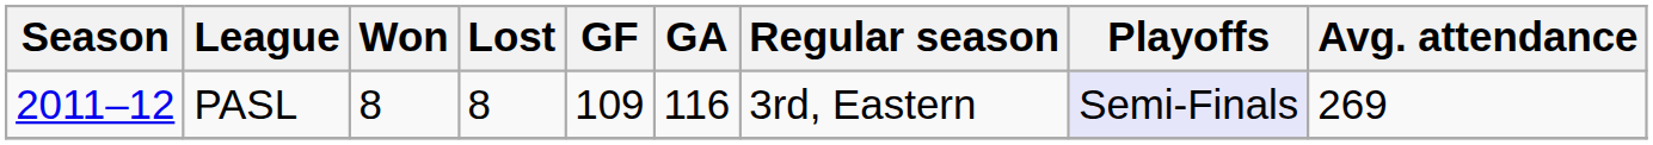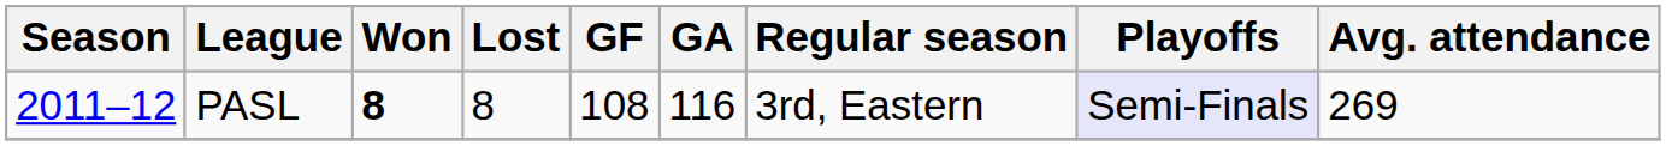PASL | Won: normal -> bold
PASL | GF: 109 -> 108
